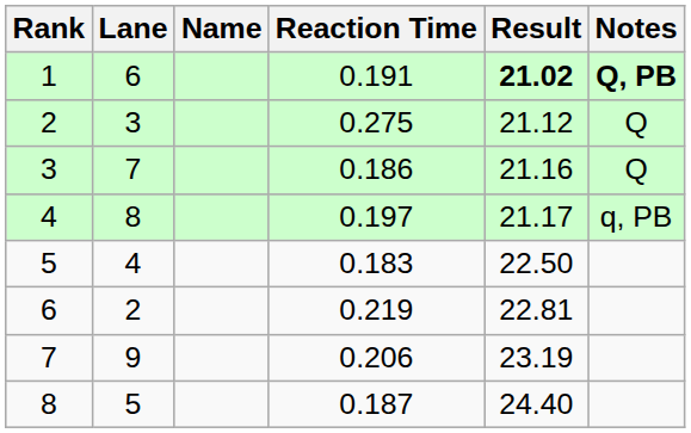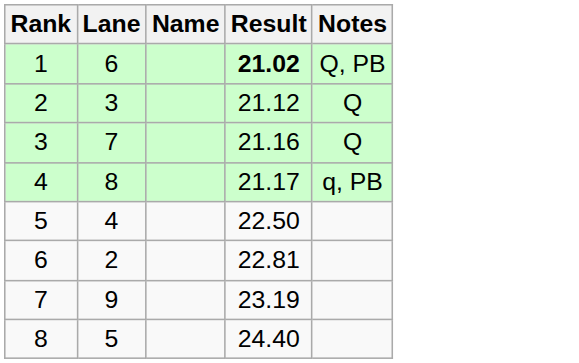- column: Reaction Time | 0.191 | 0.275 | 0.186 | 0.197 | 0.183 | 0.219 | 0.206 | 0.187
1 | Notes: bold -> normal
